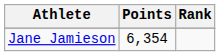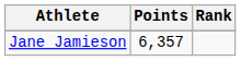Jane Jamieson | Points: 6,354 -> 6,357
